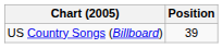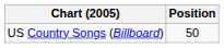US Country Songs (Billboard) | Position: 39 -> 50
